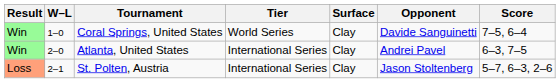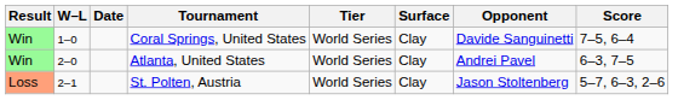+ column: Date
Atlanta, United States | Tier: International Series -> World Series
St. Polten, Austria | Tier: International Series -> World Series
